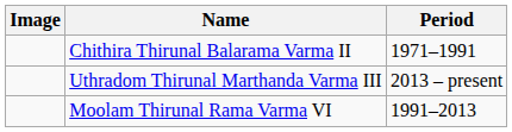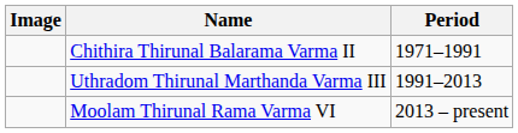Uthradom Thirunal Marthanda Varma III | Period: 2013 – present -> 1991–2013
Moolam Thirunal Rama Varma VI | Period: 1991–2013 -> 2013 – present
